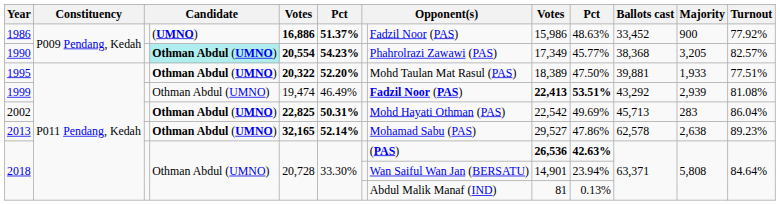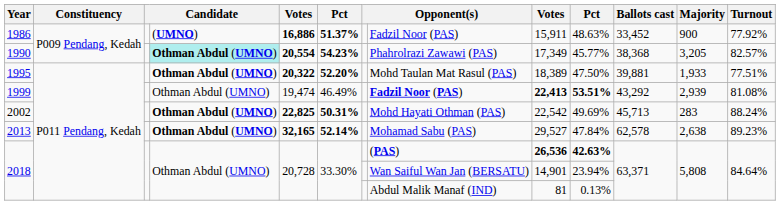1986 | column 9: 15,986 -> 15,911
2002 | Turnout: 86.04% -> 88.24%
2013 | column 10: 47.86% -> 47.84%
